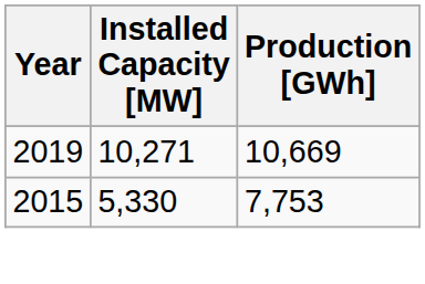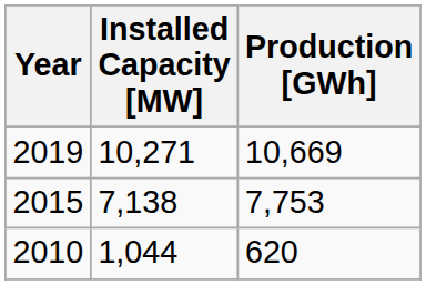2015 | Installed Capacity [MW]: 5,330 -> 7,138
+ row: 2010 | 1,044 | 620
